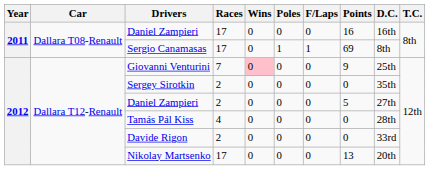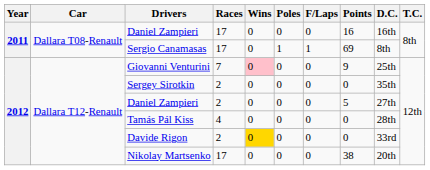Davide Rigon | Wins: no background -> gold background
Nikolay Martsenko | Points: 13 -> 38
